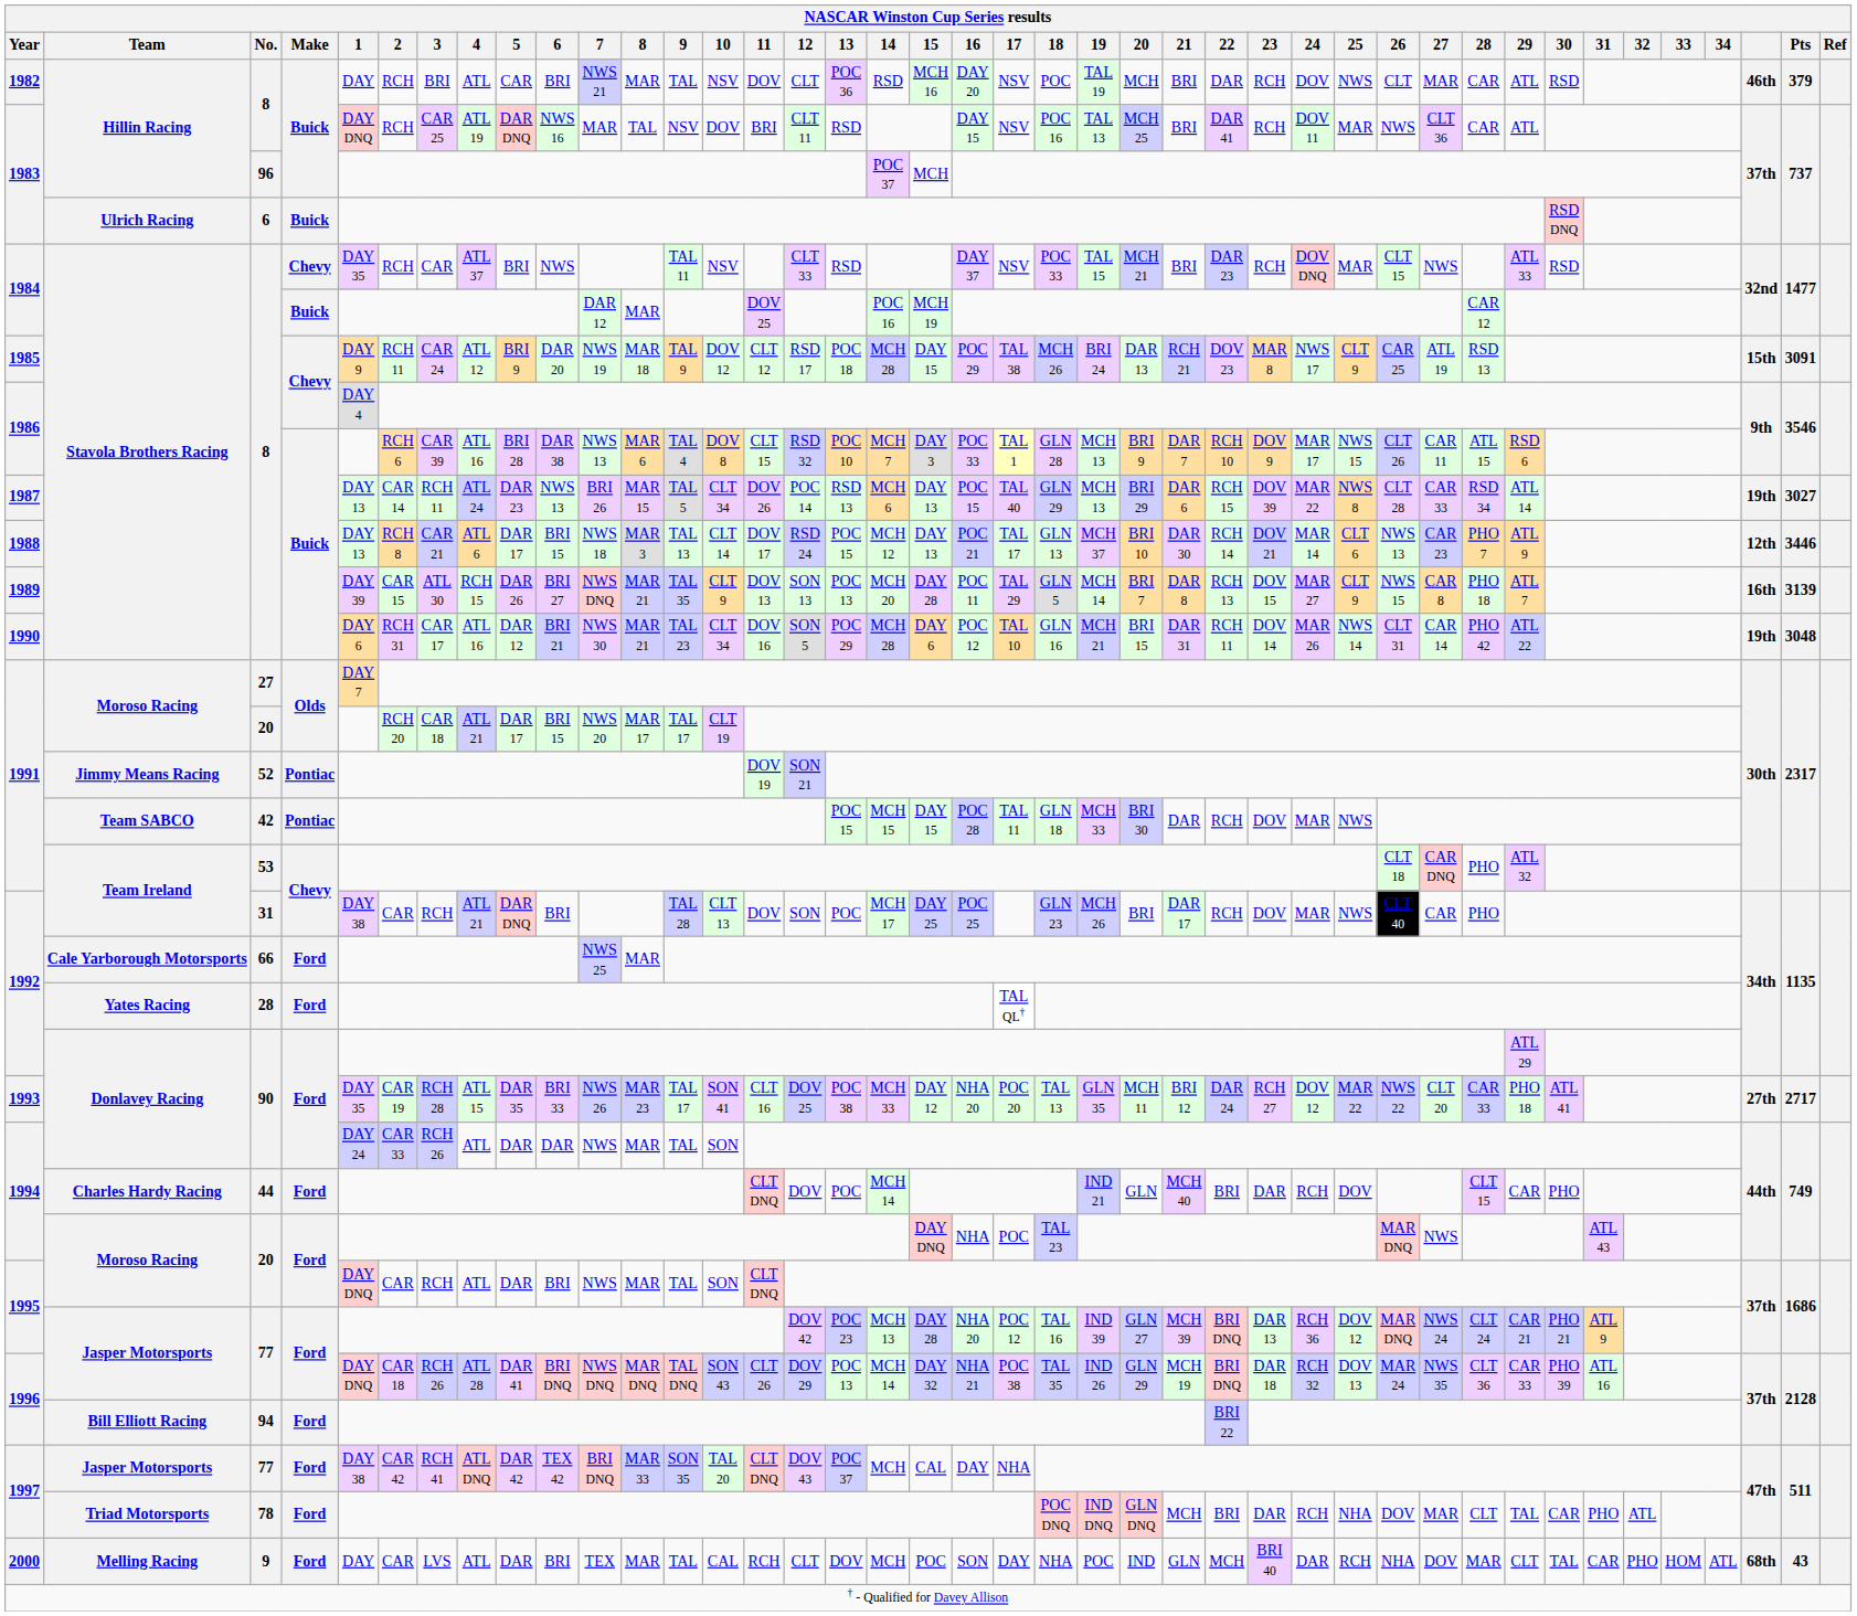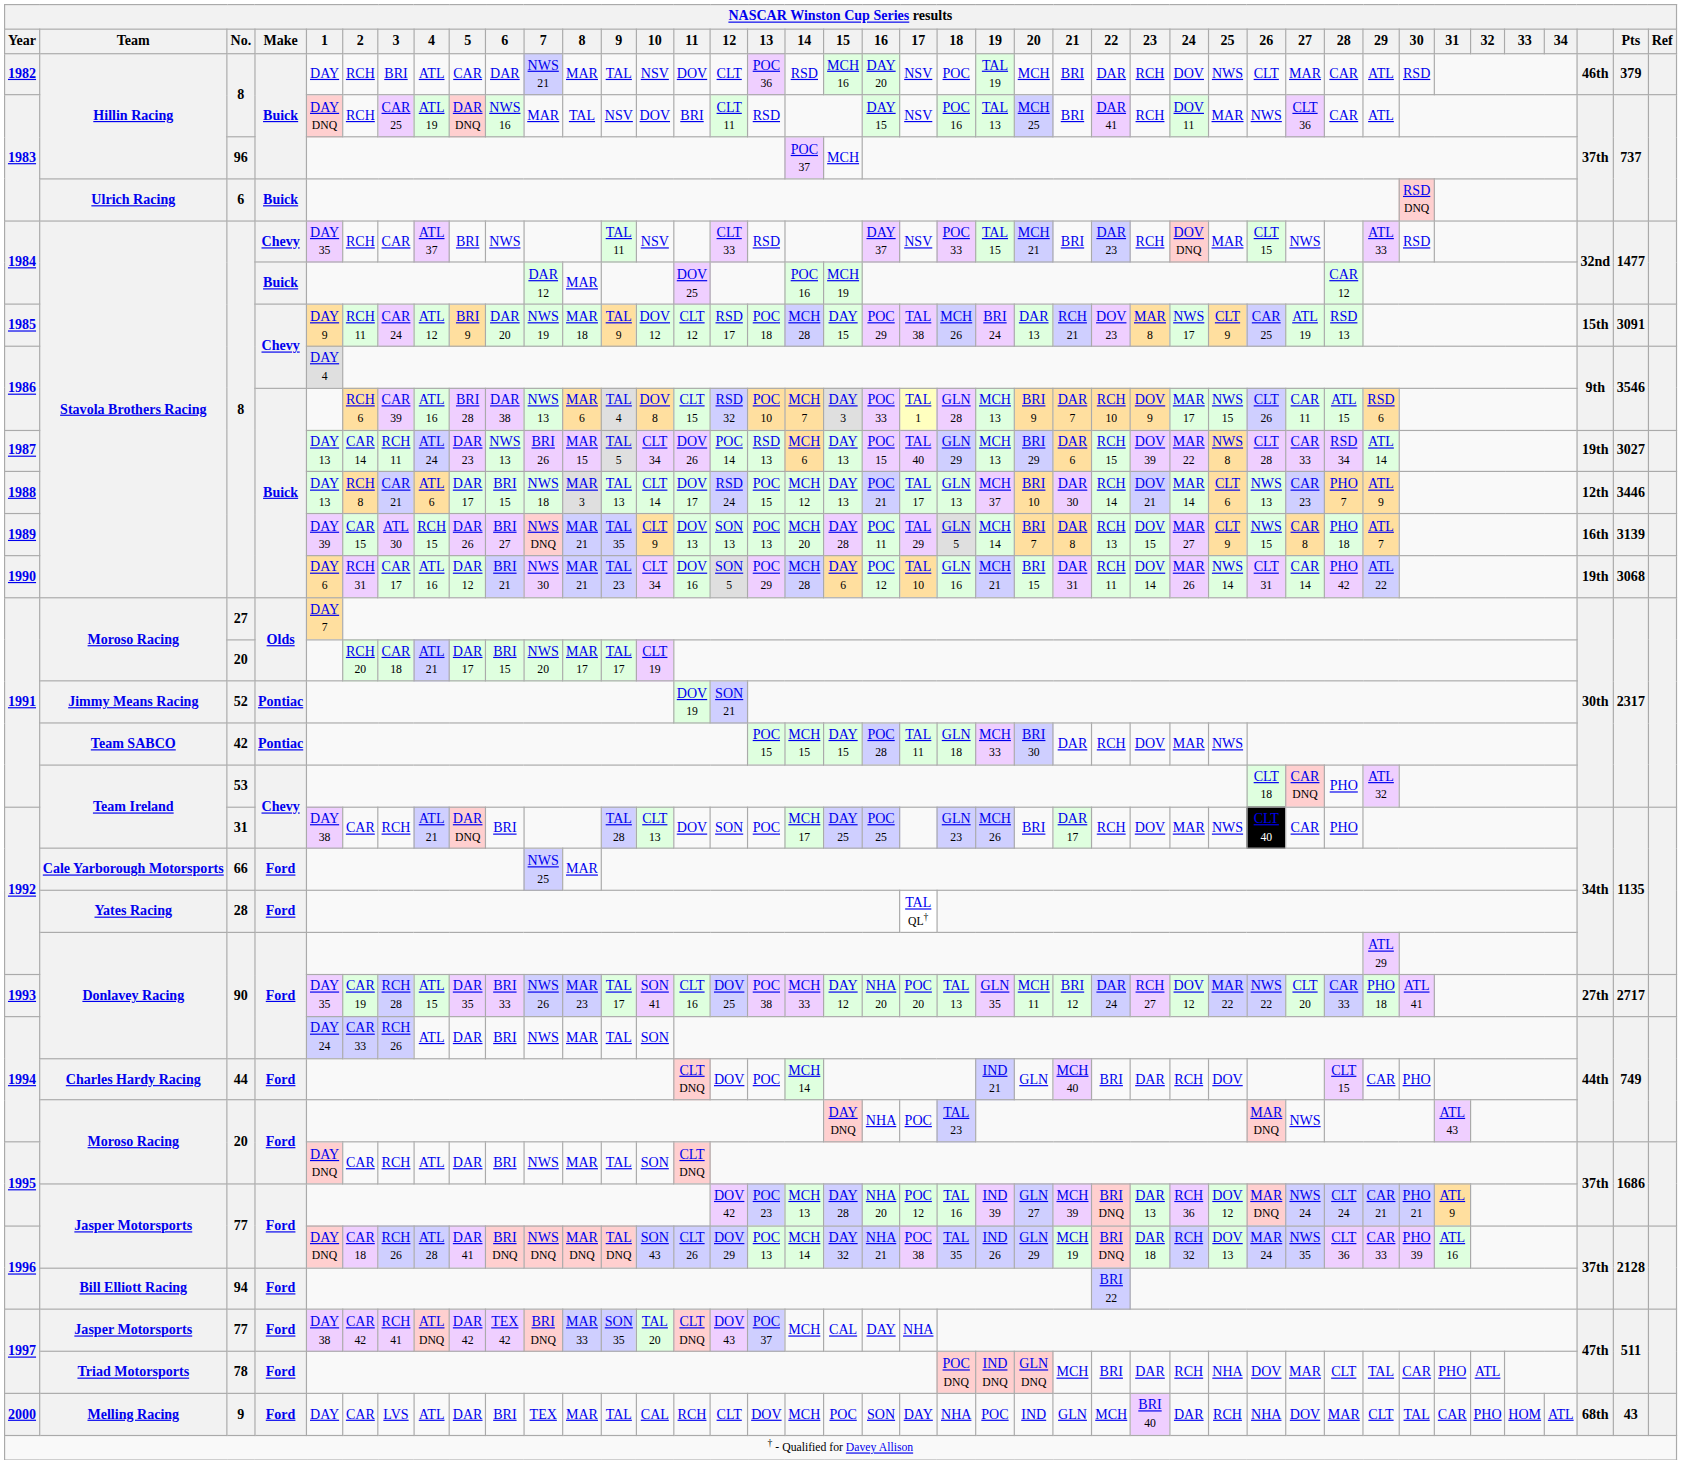1982 | 6: BRI -> DAR
1990 | Pts: 3048 -> 3068
1994 / 90 | 6: DAR -> BRI
